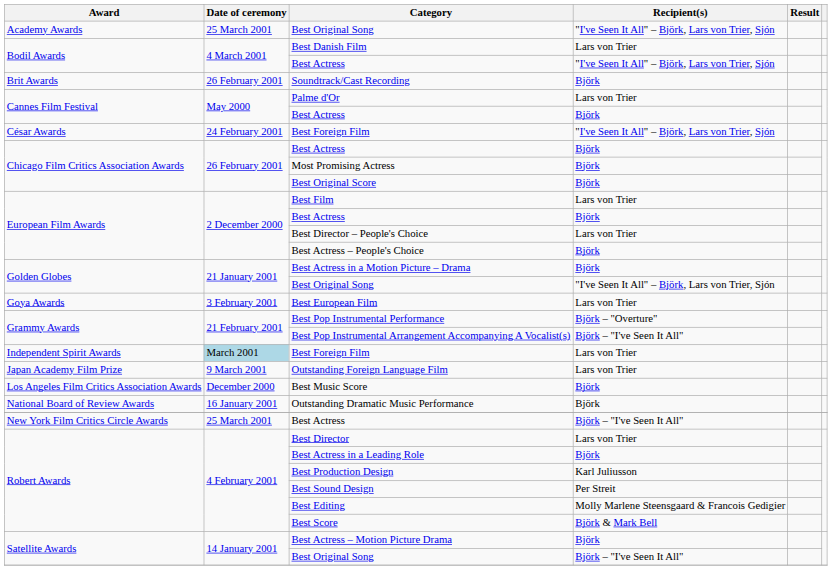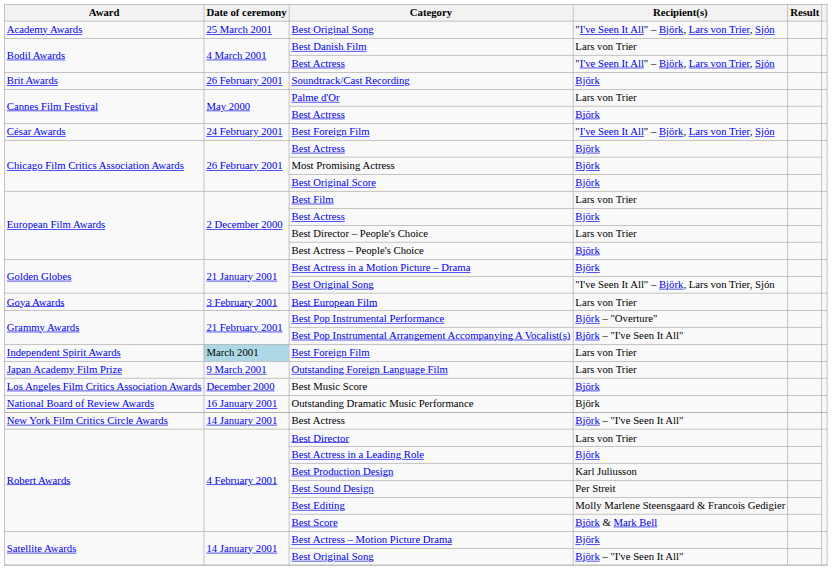New York Film Critics Circle Awards / Best Actress | Date of ceremony: 25 March 2001 -> 14 January 2001
